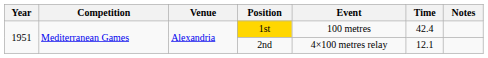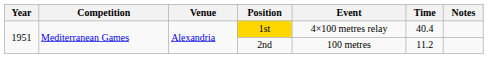1st | Event: 100 metres -> 4×100 metres relay
1st | Time: 42.4 -> 40.4
2nd | Event: 4×100 metres relay -> 100 metres
2nd | Time: 12.1 -> 11.2
